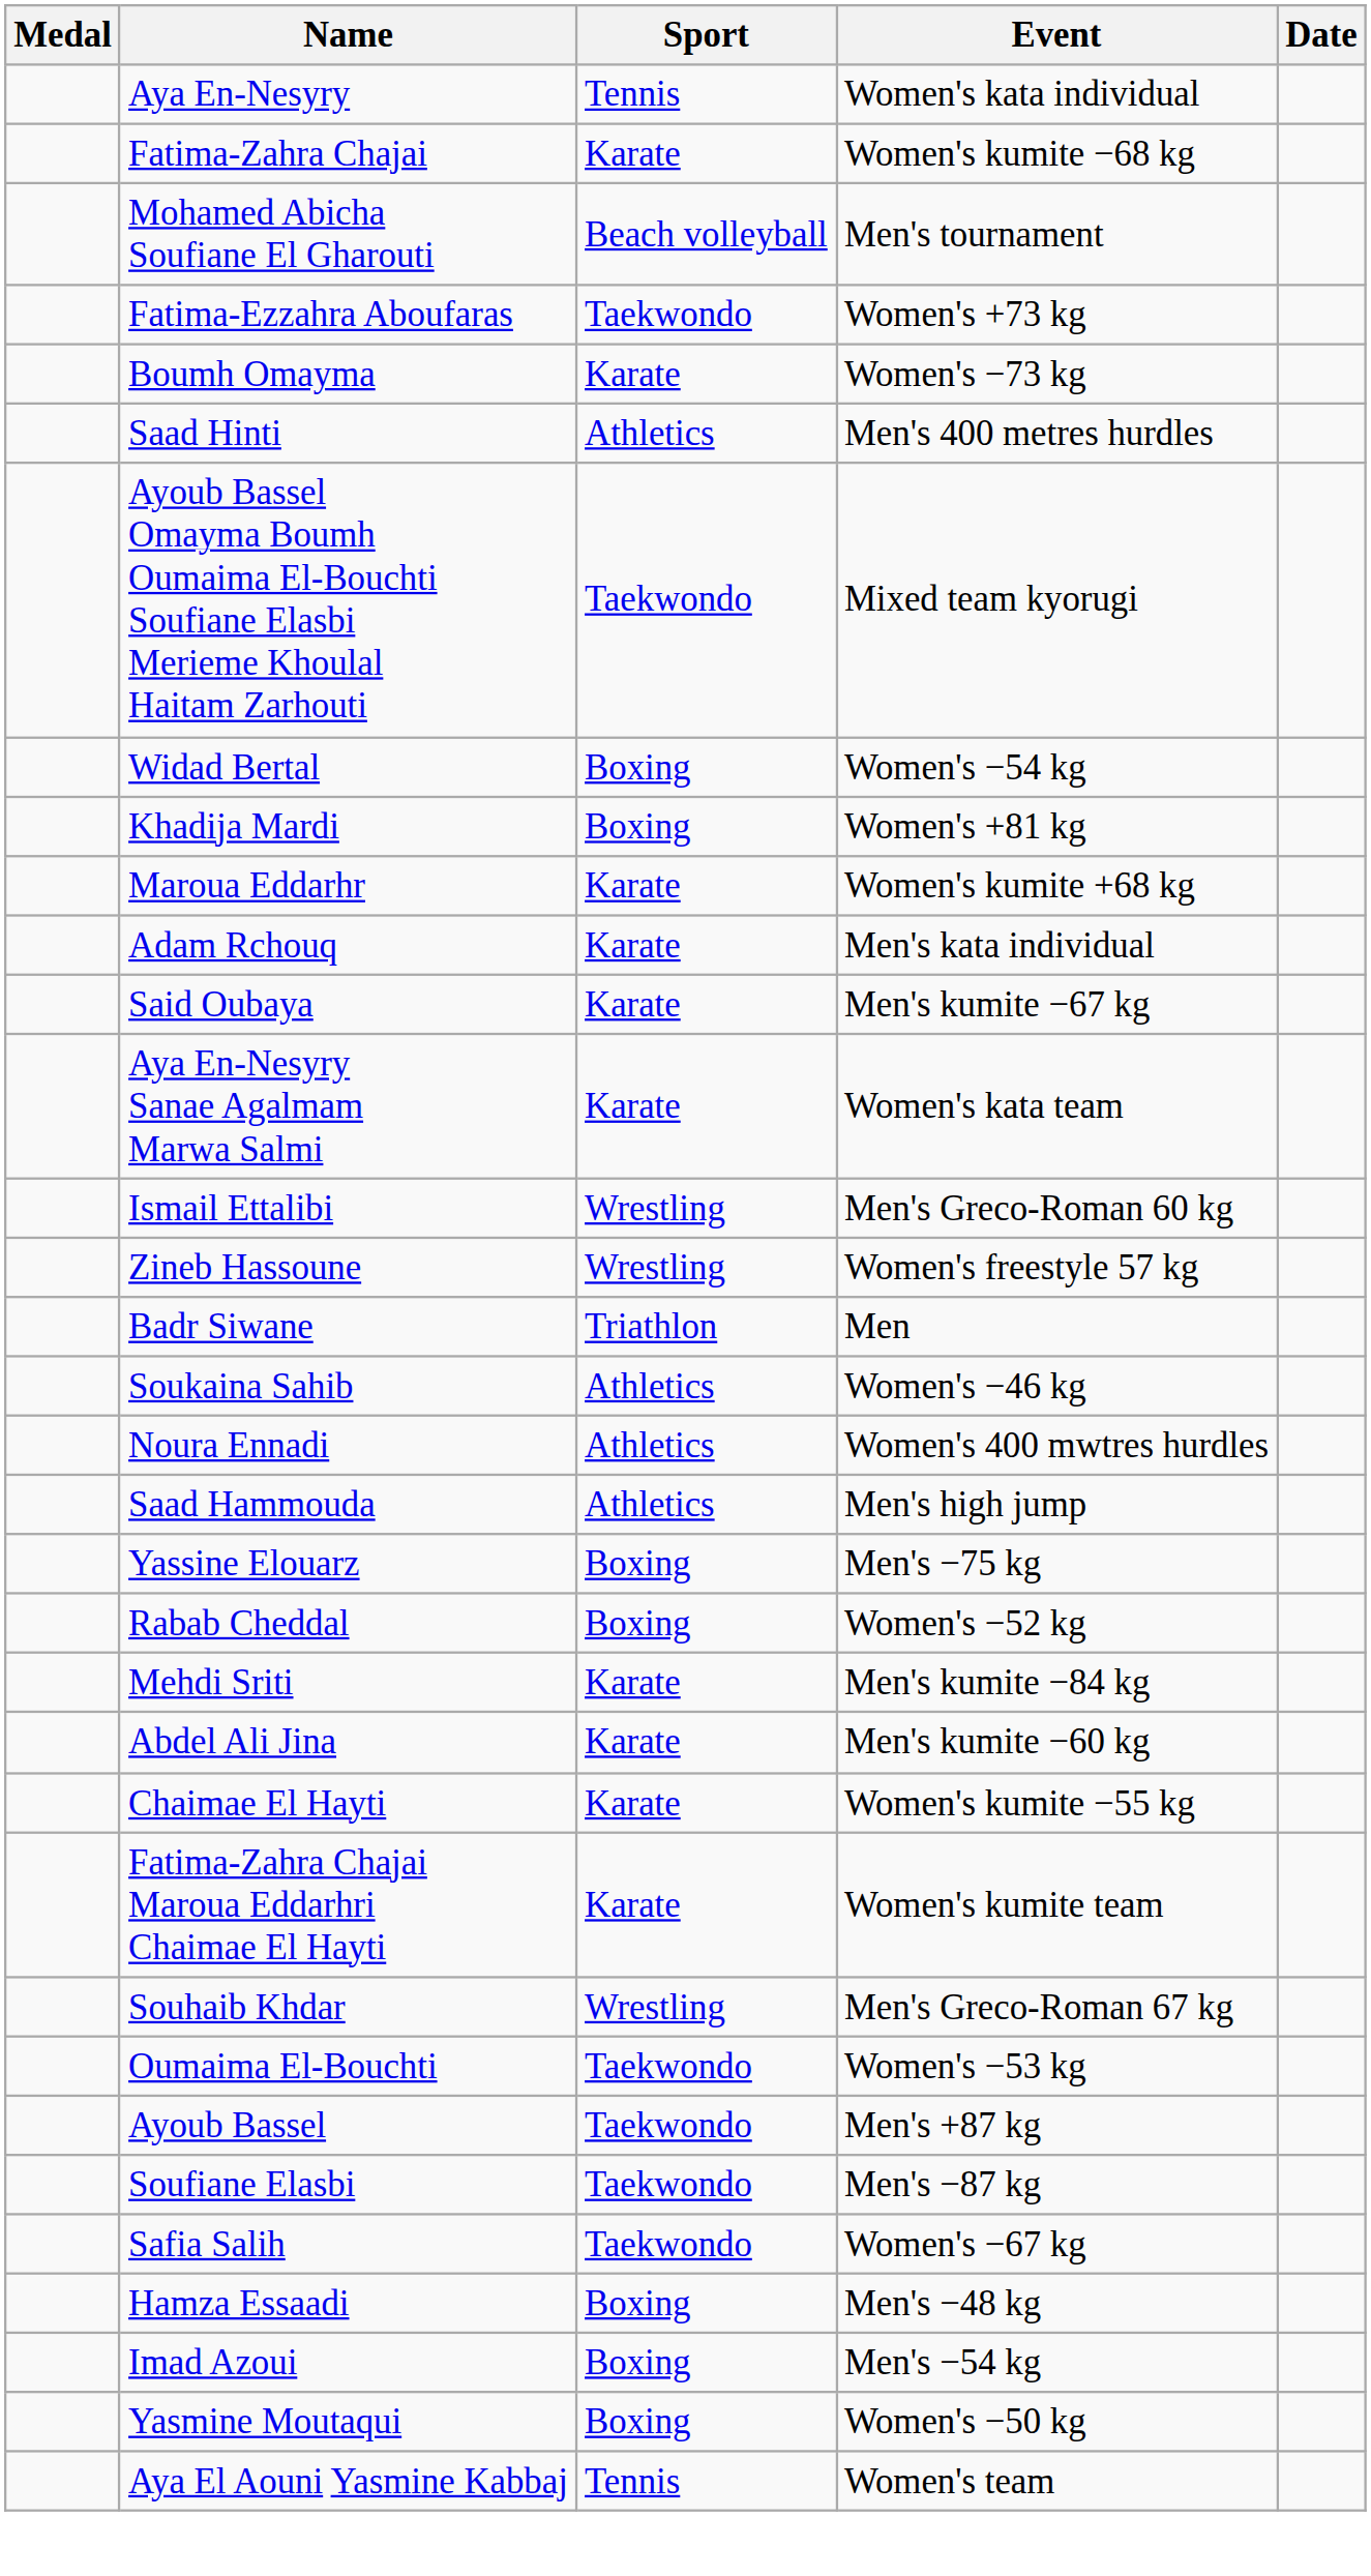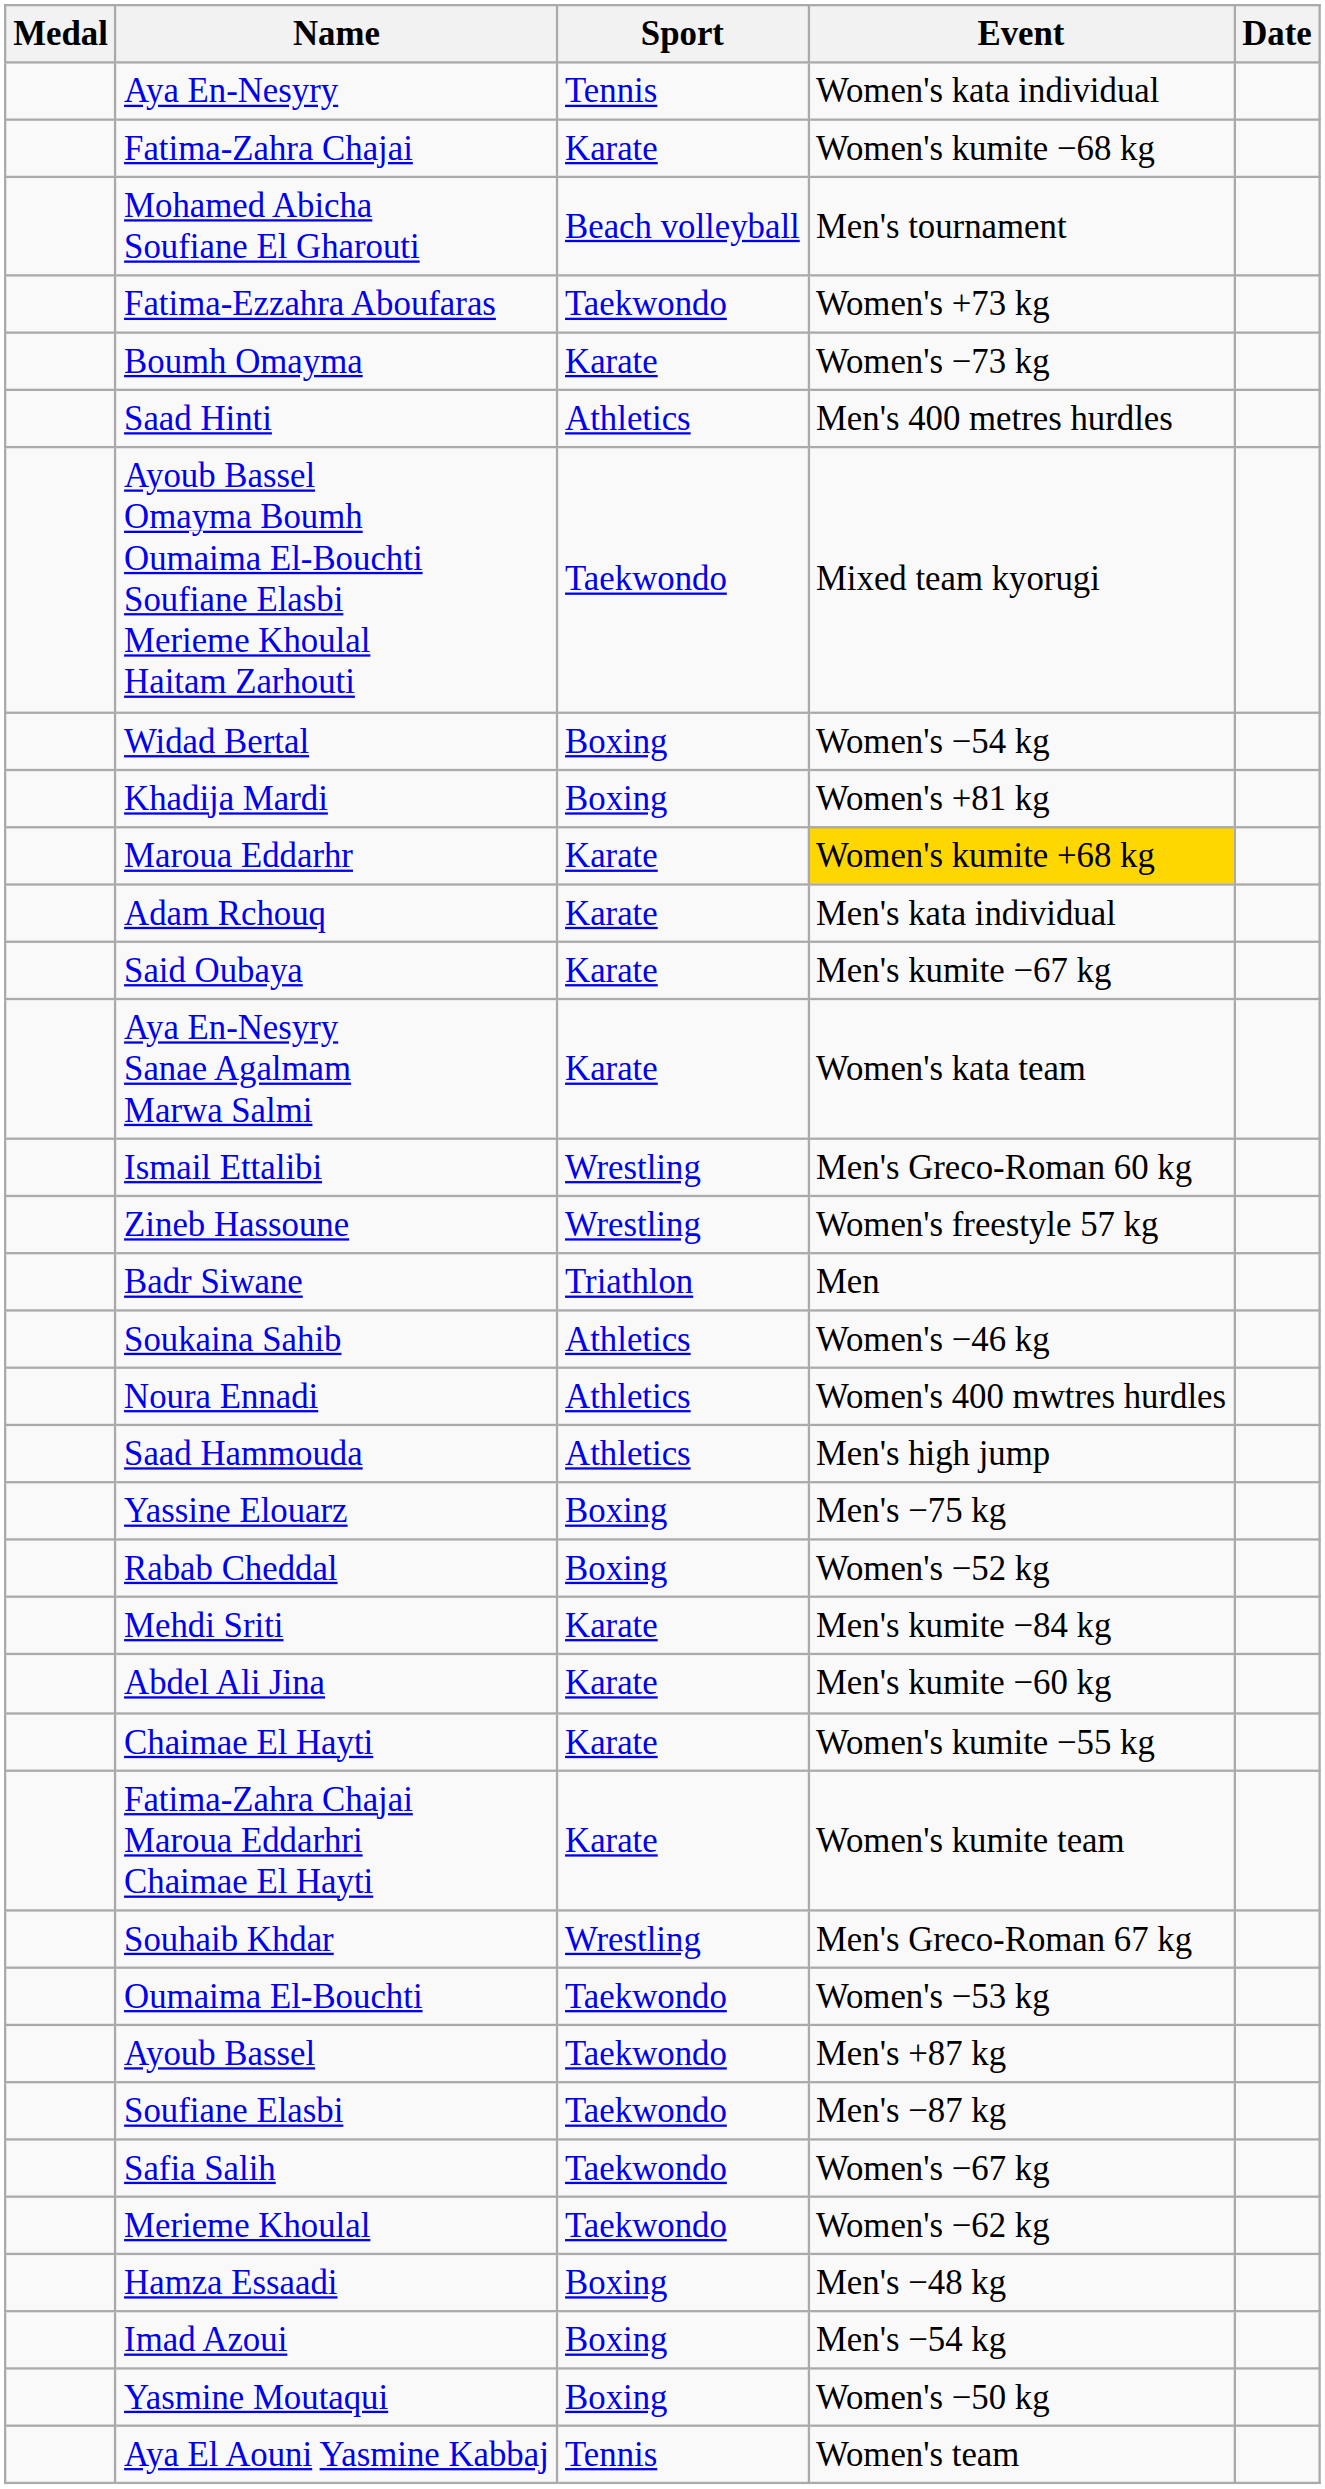Maroua Eddarhr | Event: no background -> gold background
+ row: Merieme Khoulal | Taekwondo | Women's −62 kg
